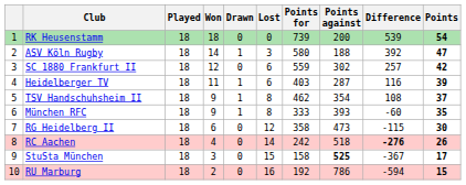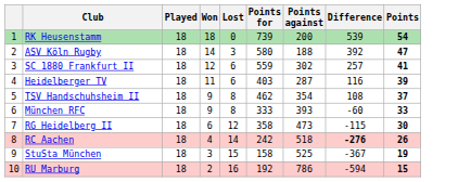- column: Drawn | 0 | 1 | 0 | 1 | 1 | 1 | 0 | 0 | 0 | 0
SC 1880 Frankfurt II | Points: 42 -> 41
München RFC | Points: 35 -> 33
StuSta München | Points against: bold -> normal
StuSta München | Points: 17 -> 19
